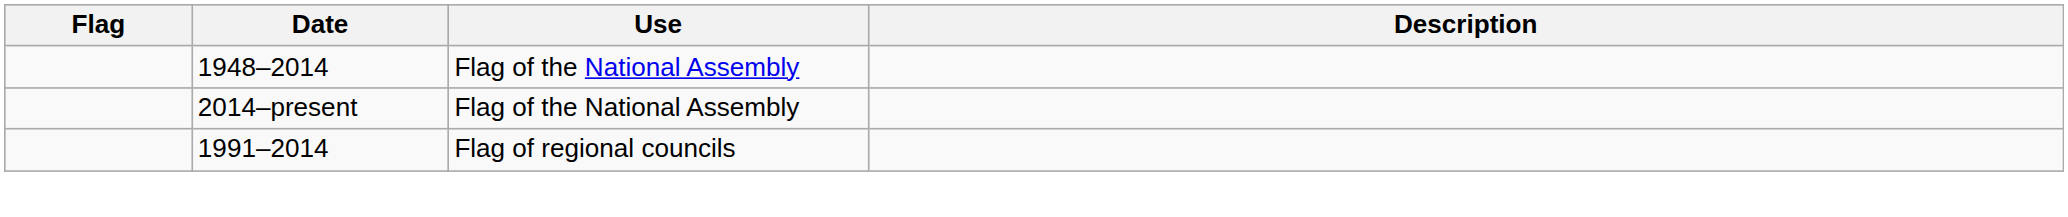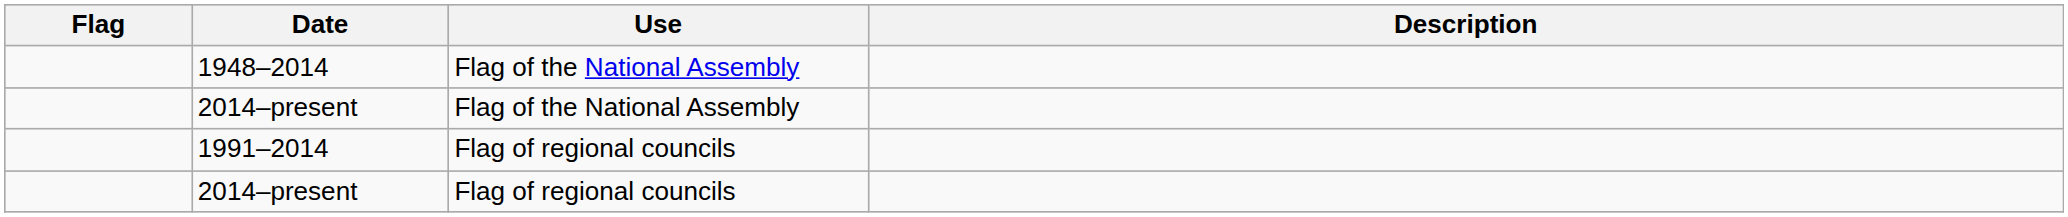+ row: 2014–present | Flag of regional councils
